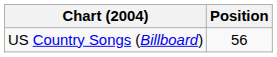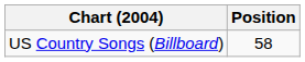US Country Songs (Billboard) | Position: 56 -> 58
